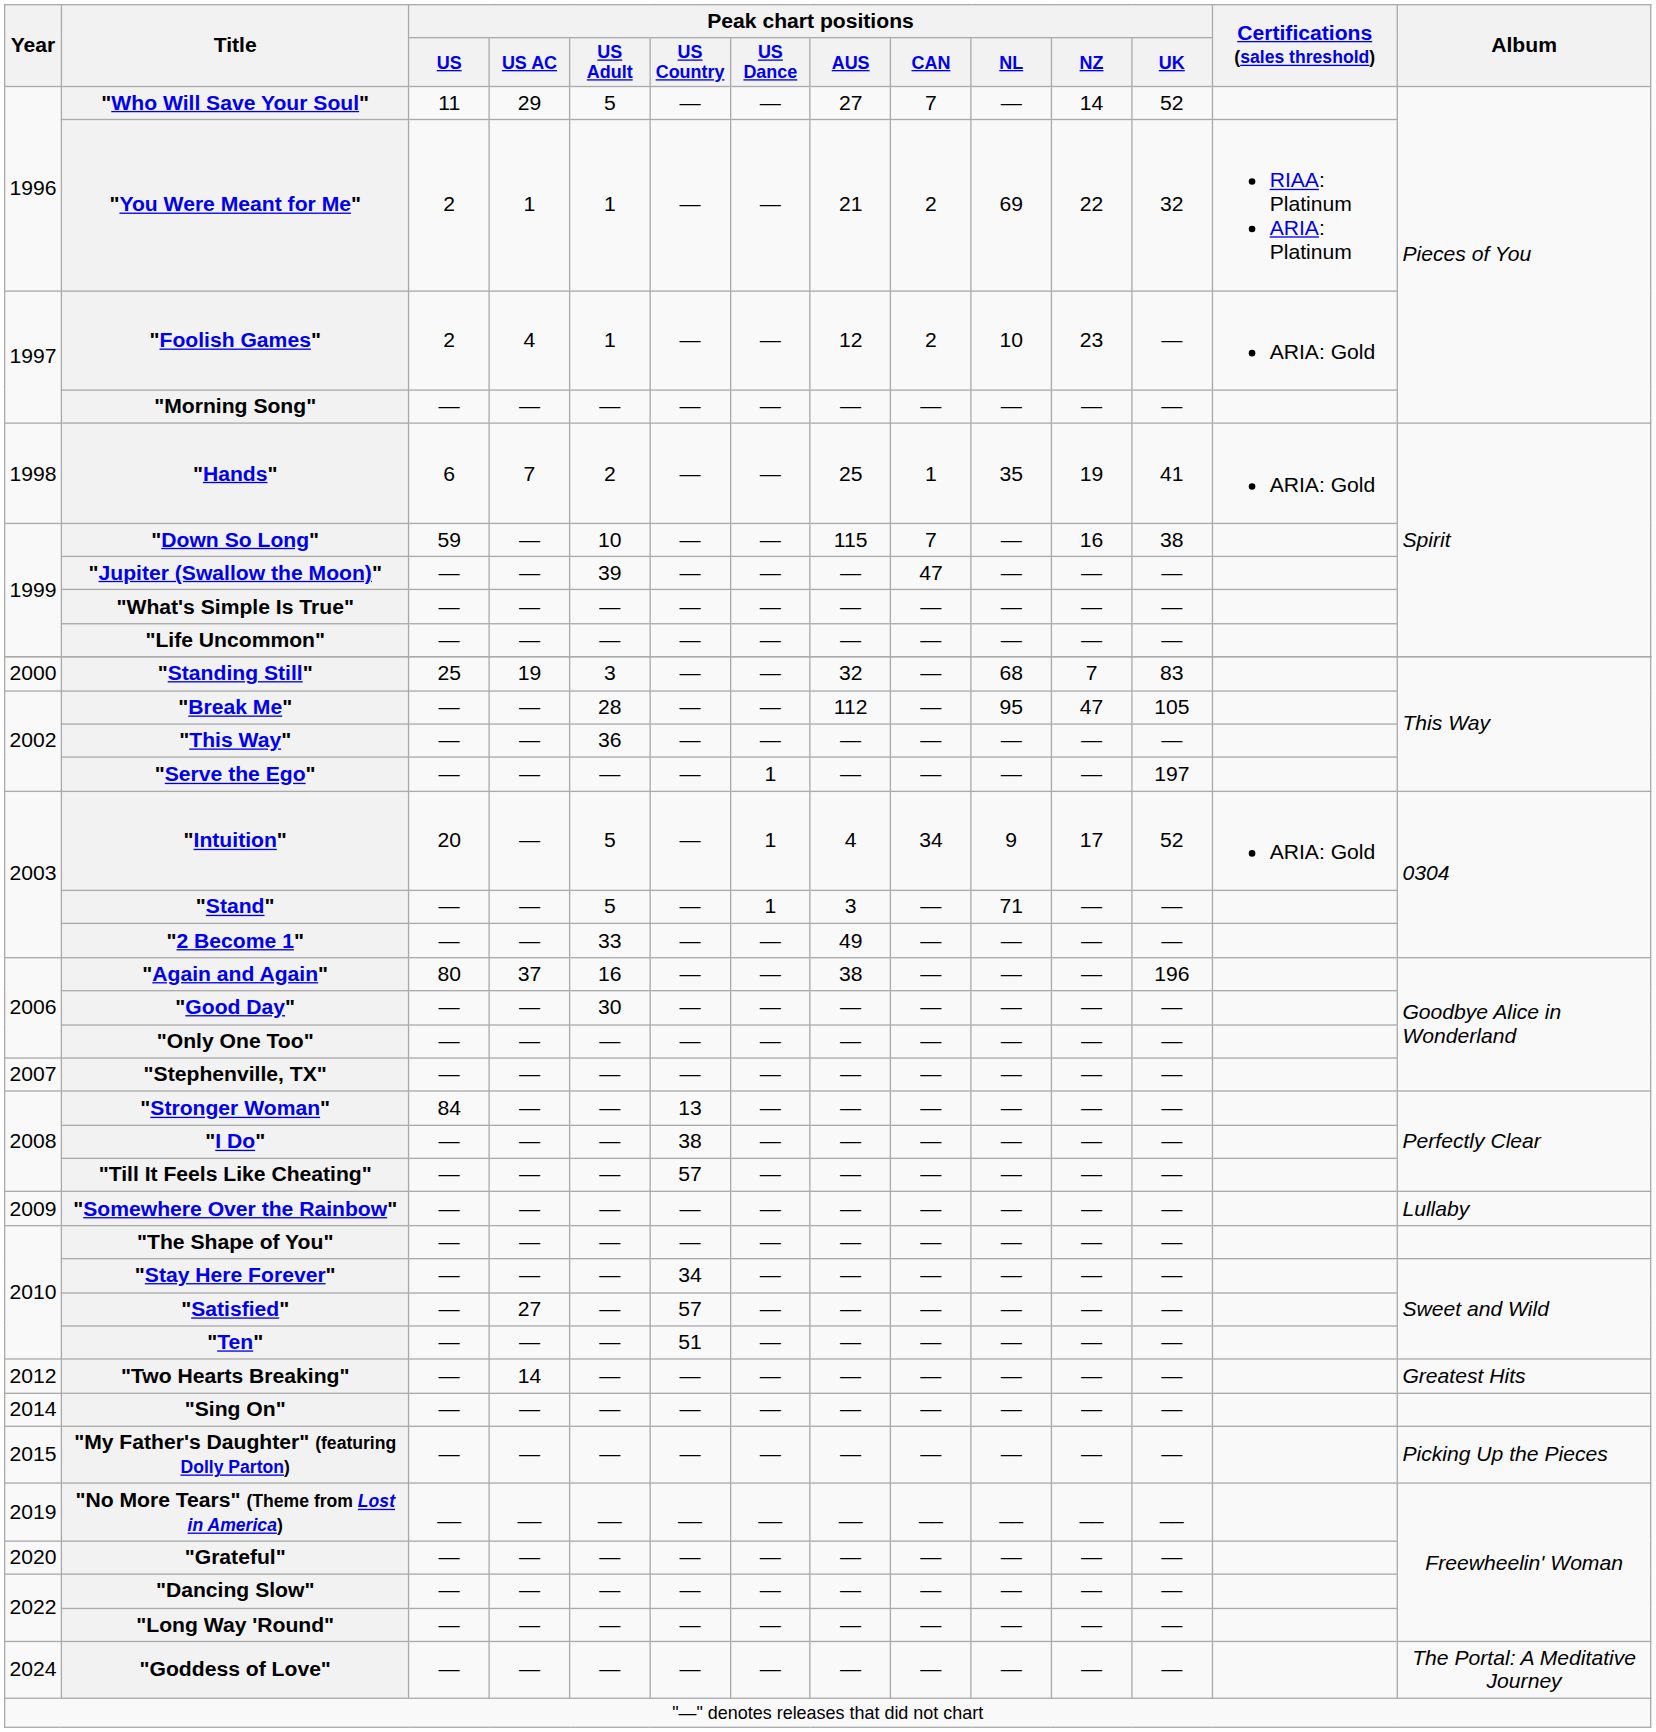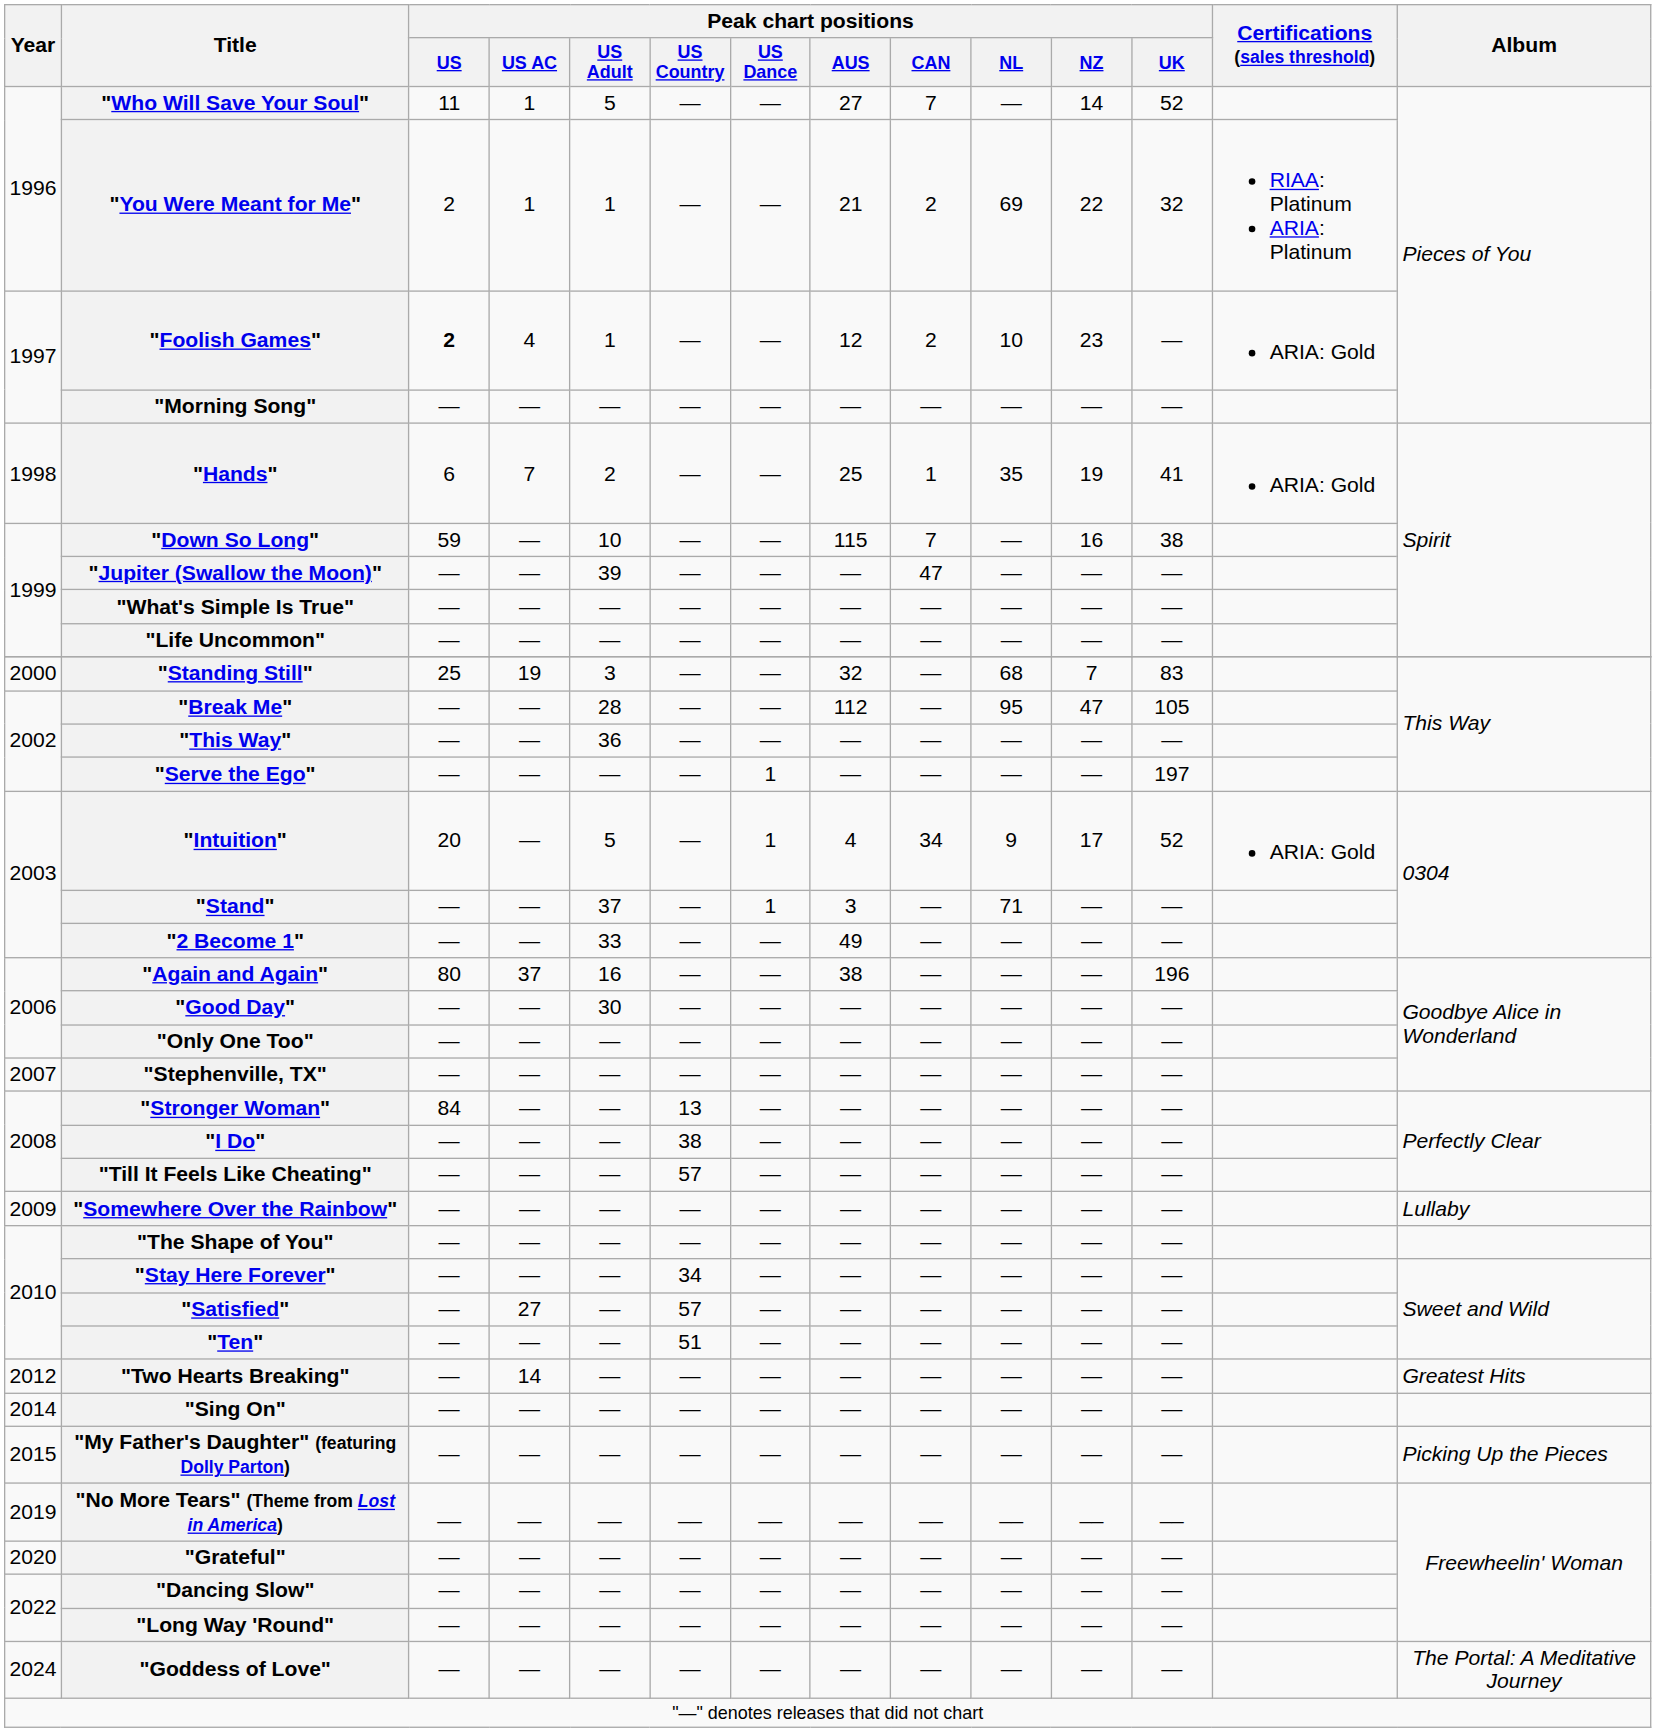"Who Will Save Your Soul" | Peak chart positions / US AC: 29 -> 1
"Foolish Games" | Peak chart positions / US: normal -> bold
"Stand" | Peak chart positions / US Adult: 5 -> 37
